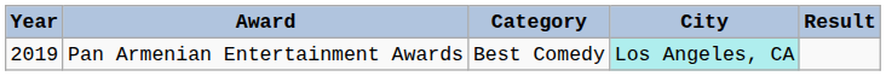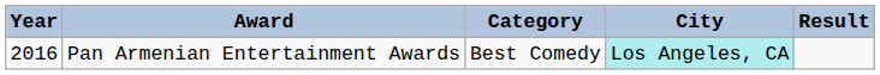Pan Armenian Entertainment Awards | Year: 2019 -> 2016
